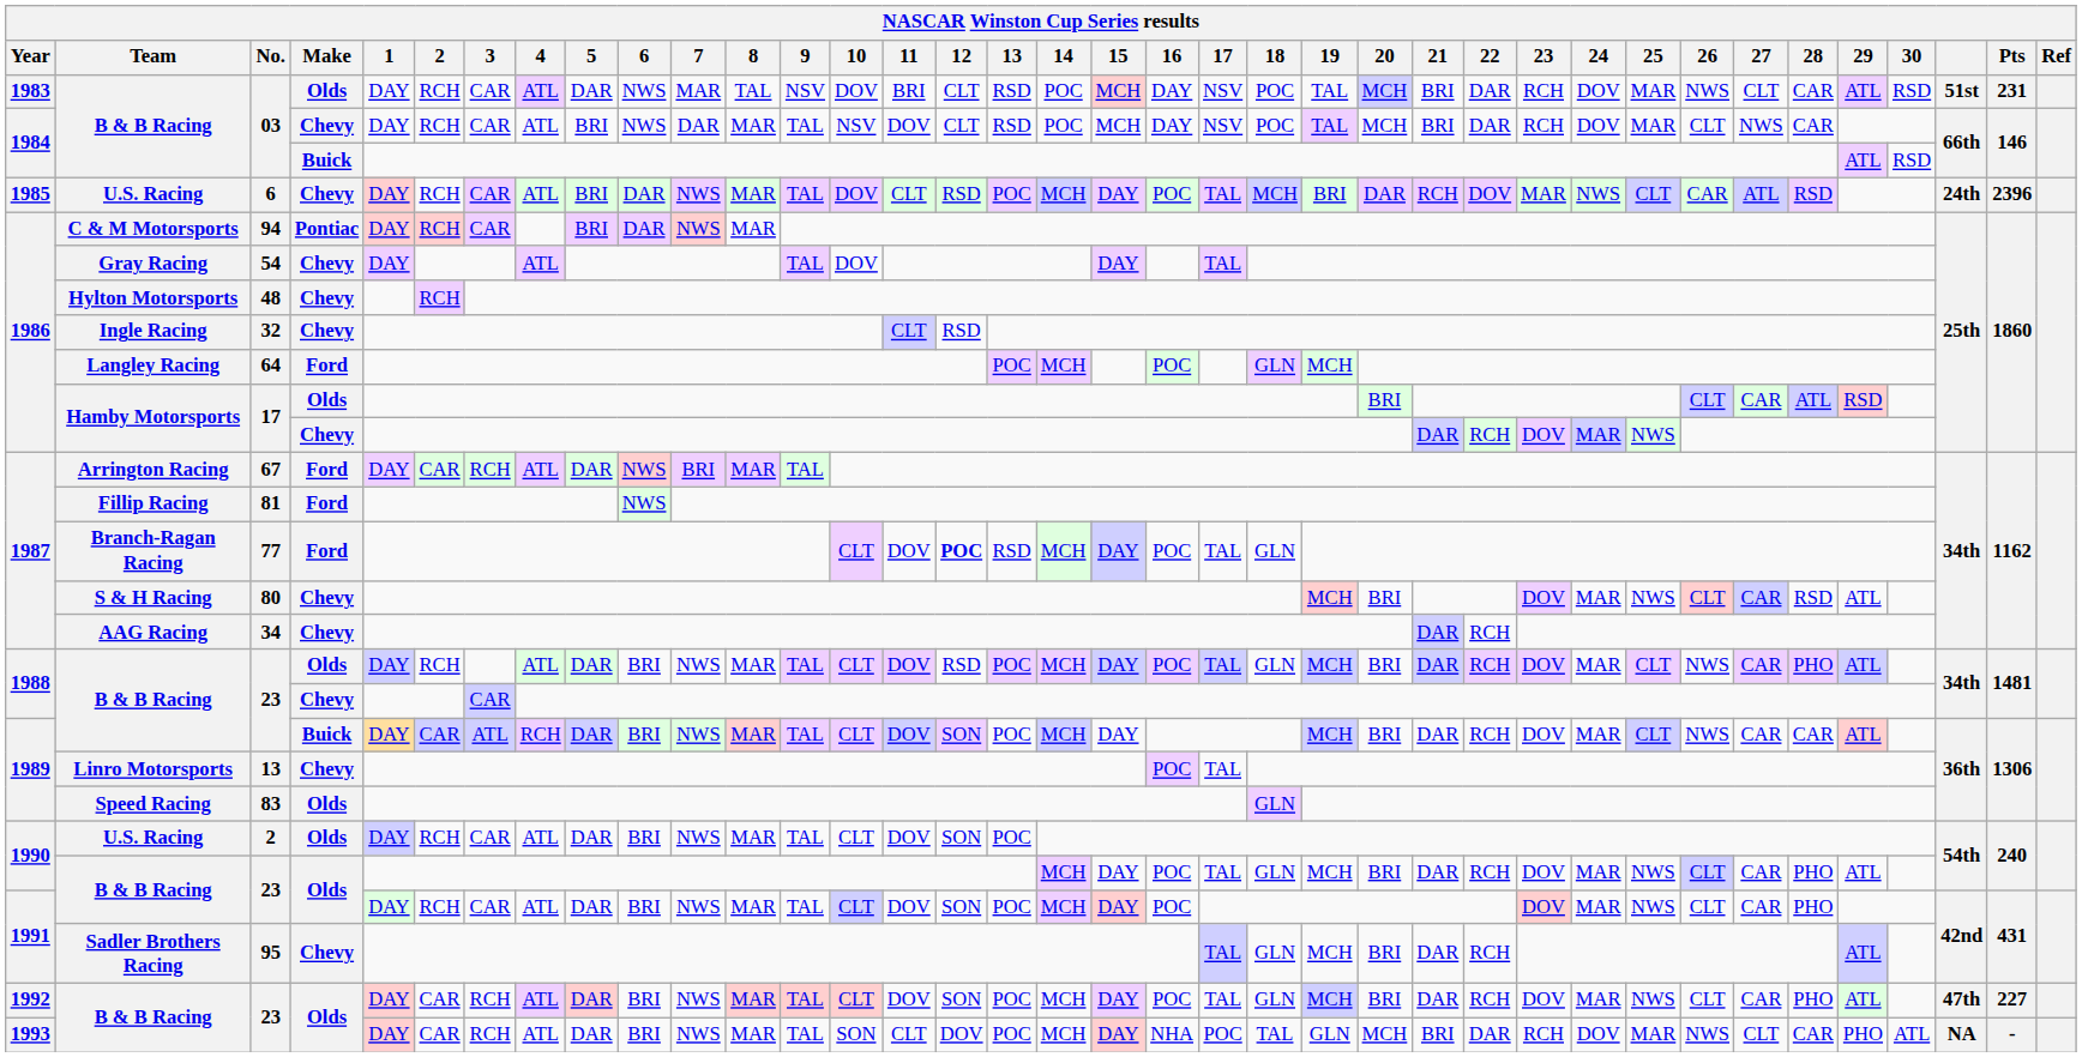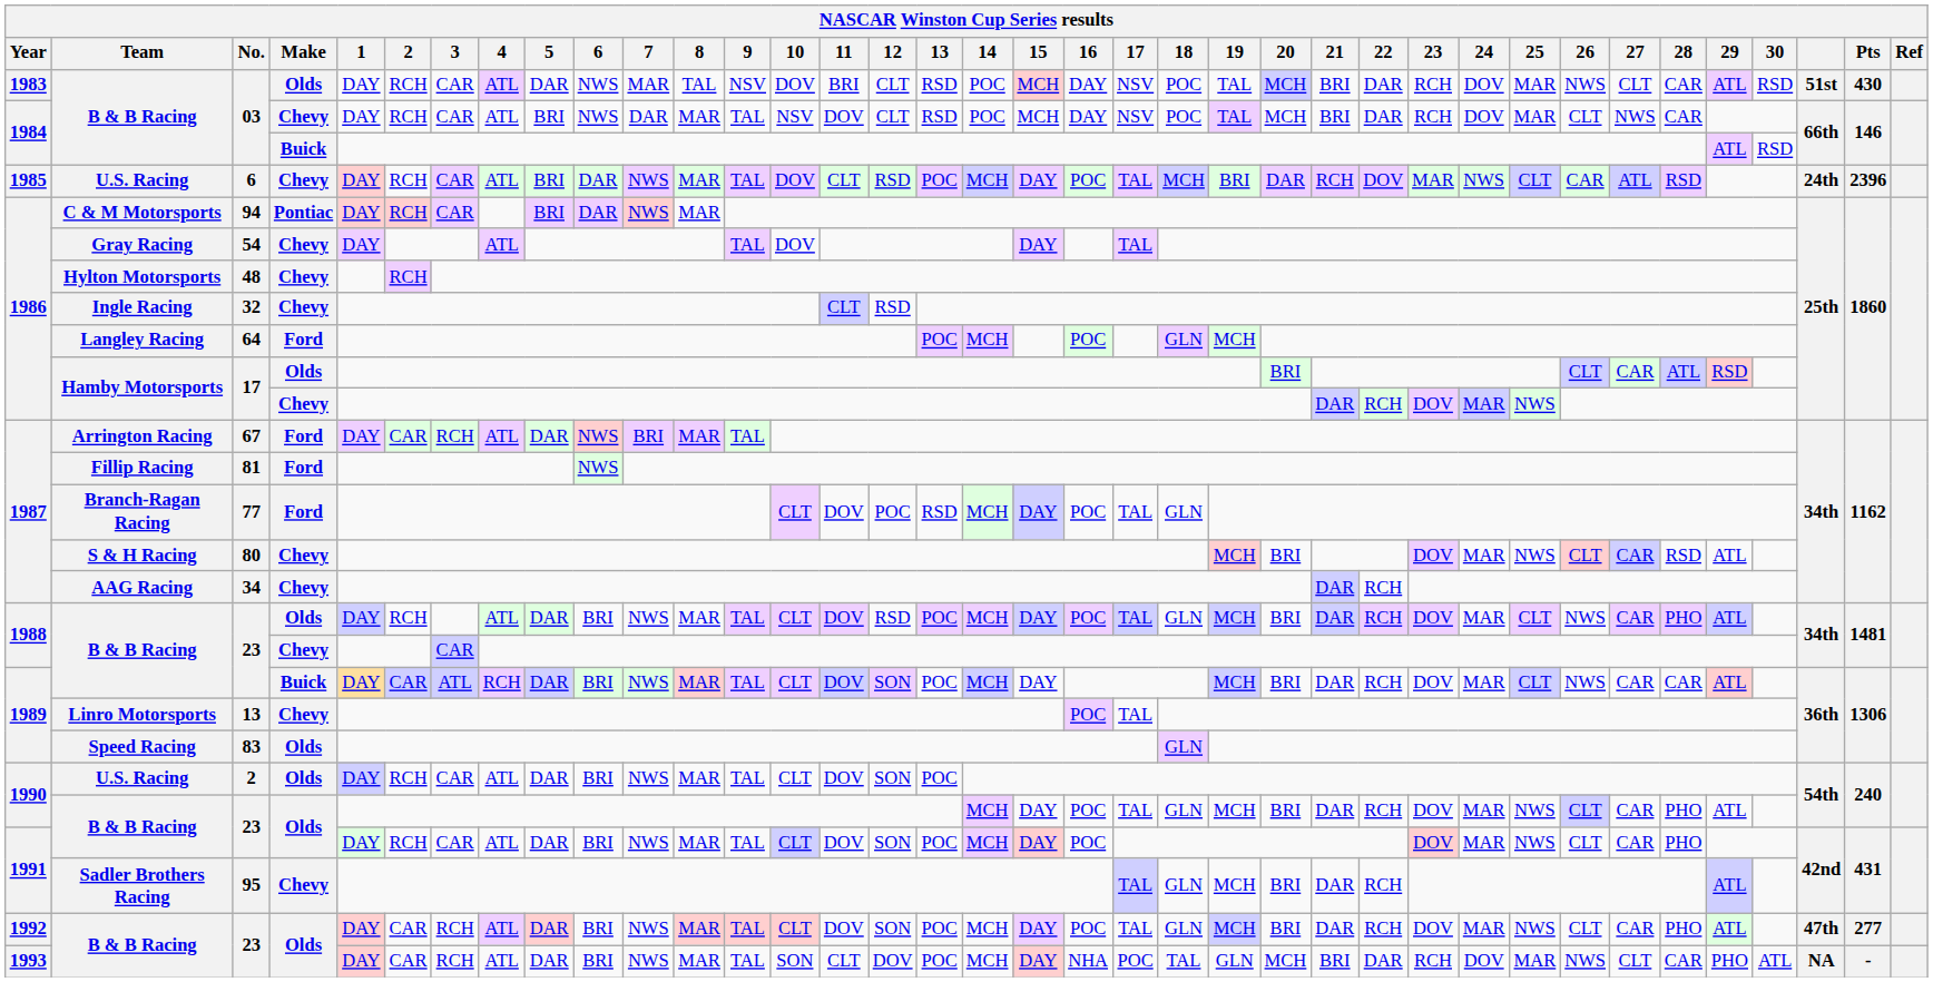1983 / 03 | Pts: 231 -> 430
77 | 12: bold -> normal
1992 / 23 | Pts: 227 -> 277
